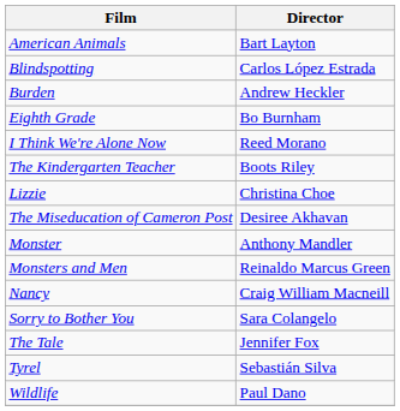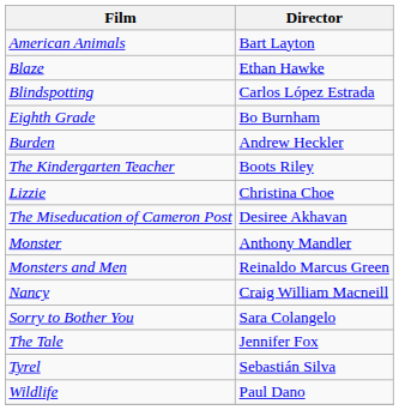+ row: Blaze | Ethan Hawke
rows swapped: Burden <-> Eighth Grade
- row: I Think We're Alone Now | Reed Morano
